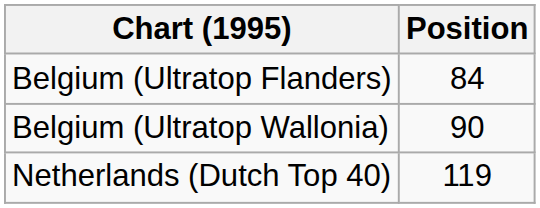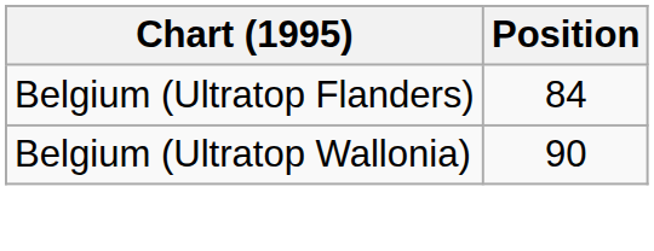- row: Netherlands (Dutch Top 40) | 119
